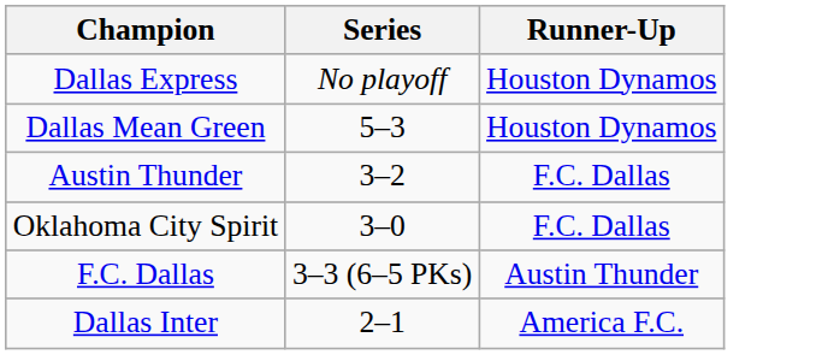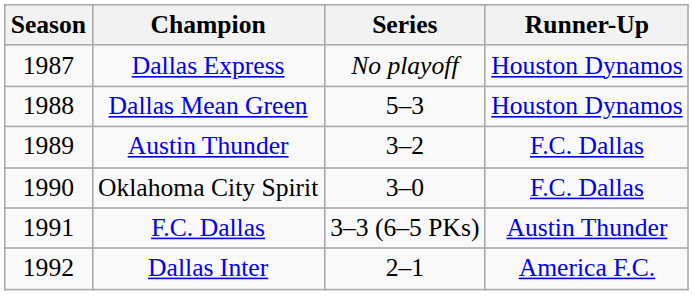+ column: Season | 1987 | 1988 | 1989 | 1990 | 1991 | 1992
